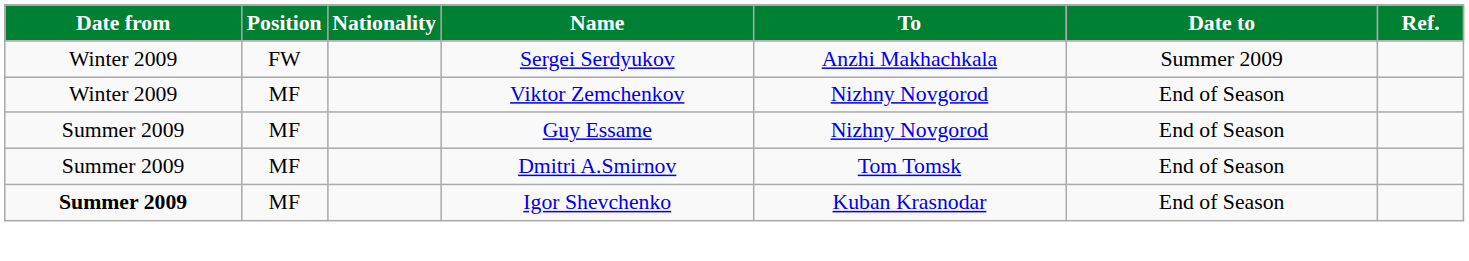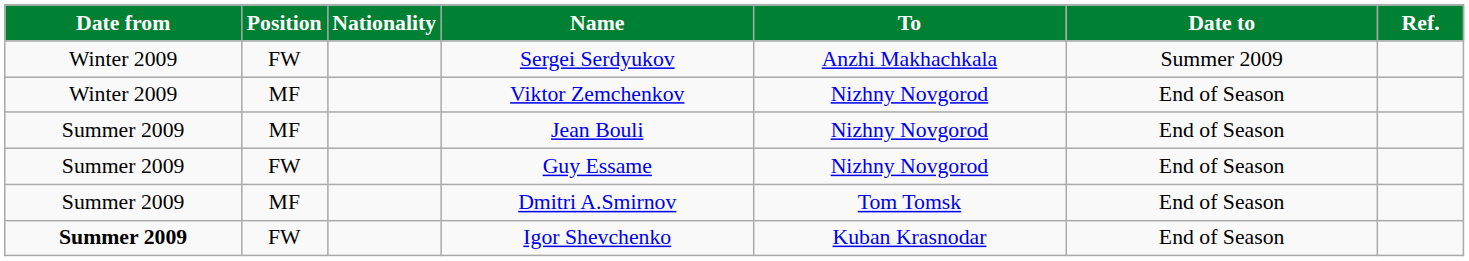+ row: Summer 2009 | MF | Jean Bouli | Nizhny Novgorod | End of Season
Guy Essame | Position: MF -> FW
Igor Shevchenko | Position: MF -> FW
